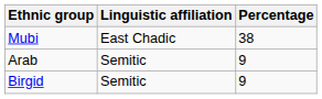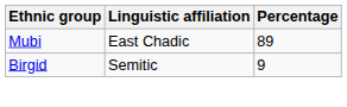Mubi | Percentage: 38 -> 89
- row: Arab | Semitic | 9
